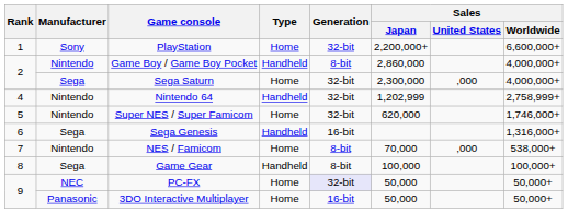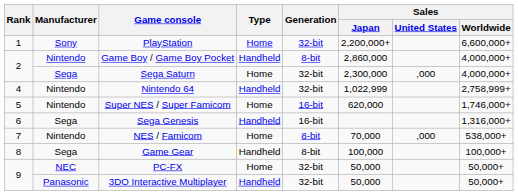Nintendo 64 | Sales / Japan: 1,202,999 -> 1,022,999
Super NES / Super Famicom | Generation: 32-bit -> 16-bit
PC-FX | Generation: lavender background -> no background
3DO Interactive Multiplayer | Type: Home -> Handheld
3DO Interactive Multiplayer | Generation: 16-bit -> 32-bit
